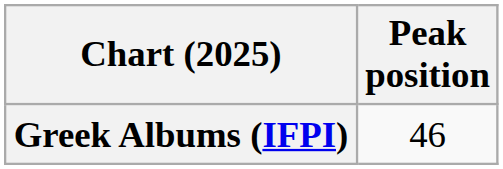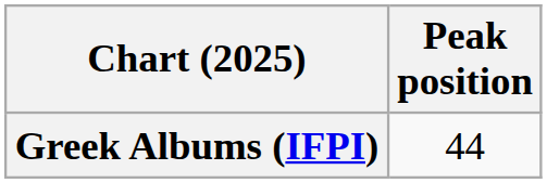Greek Albums (IFPI) | Peak position: 46 -> 44
